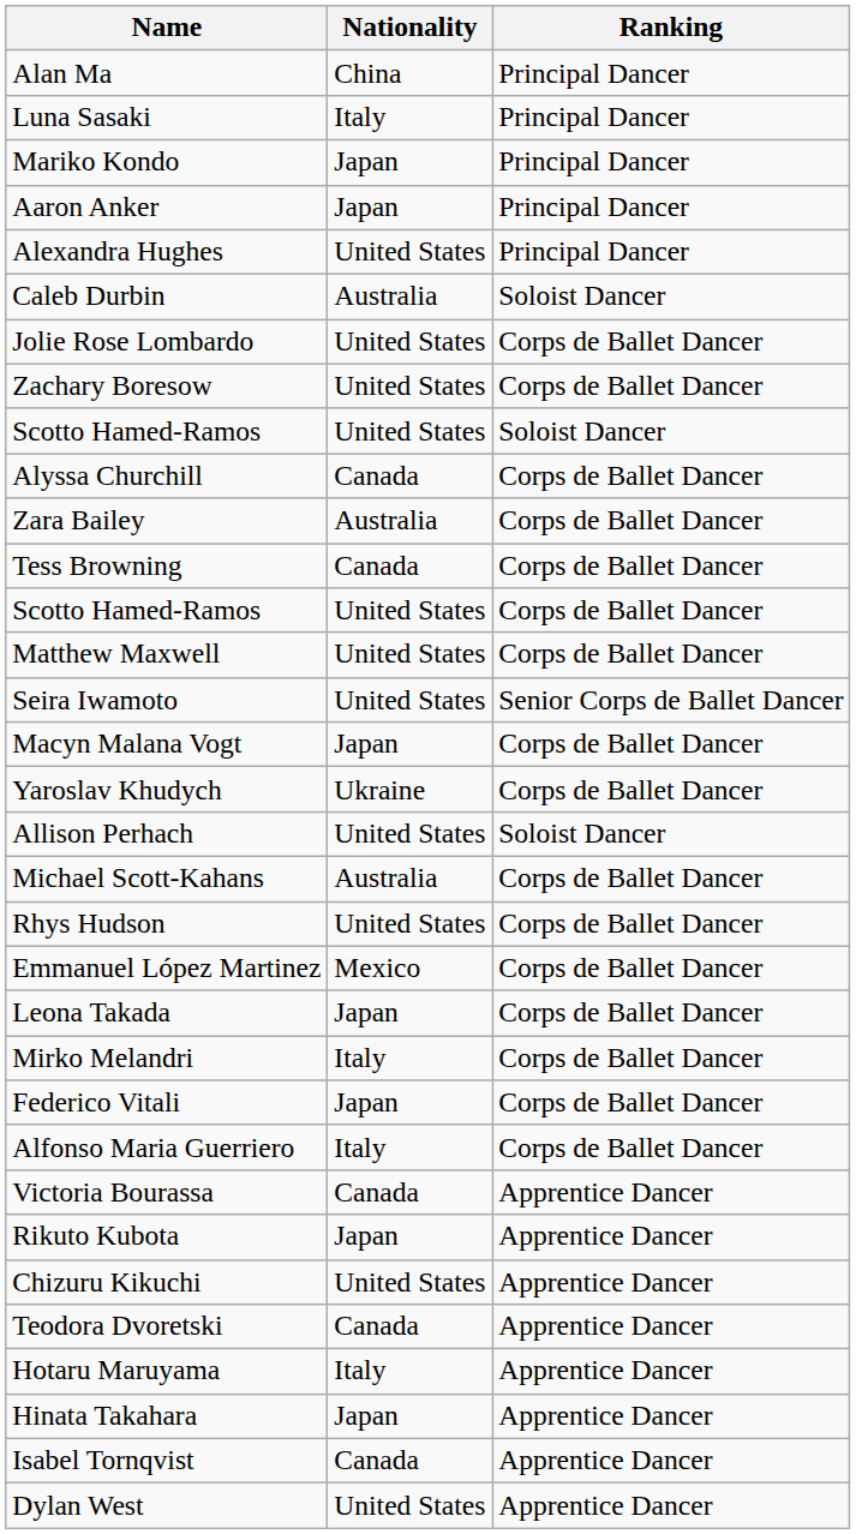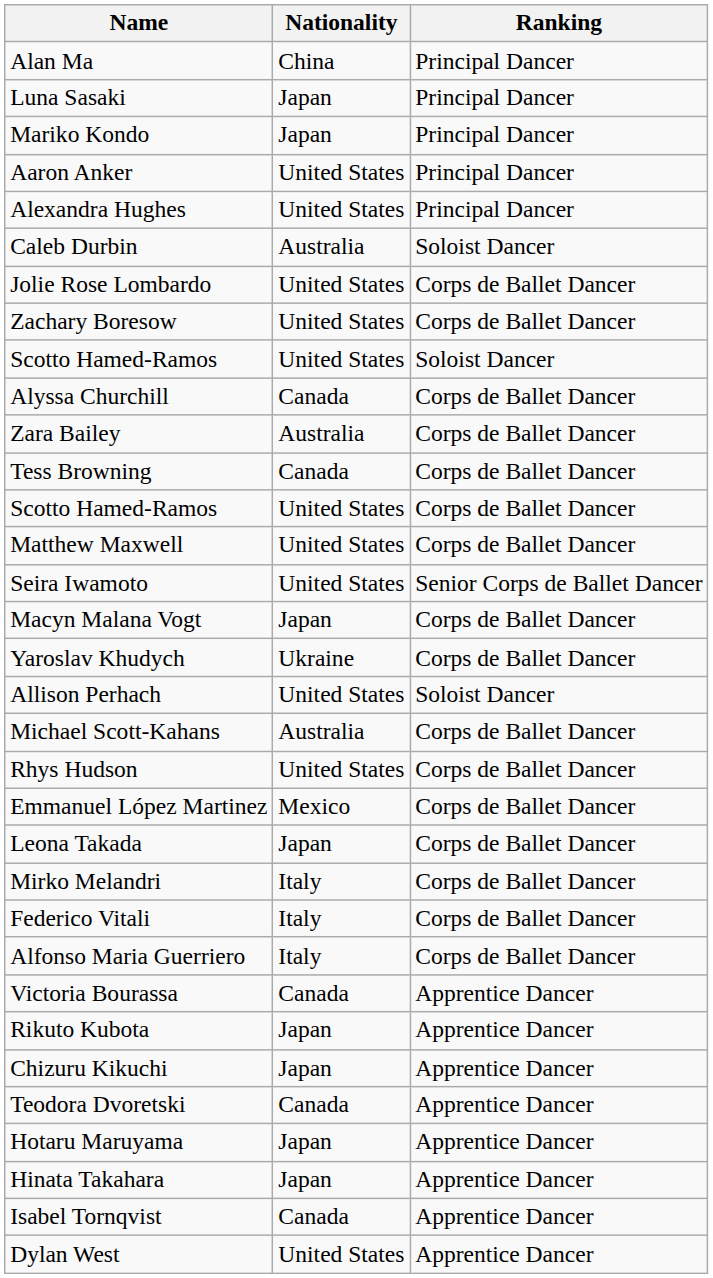Luna Sasaki | Nationality: Italy -> Japan
Aaron Anker | Nationality: Japan -> United States
Federico Vitali | Nationality: Japan -> Italy
Chizuru Kikuchi | Nationality: United States -> Japan
Hotaru Maruyama | Nationality: Italy -> Japan
